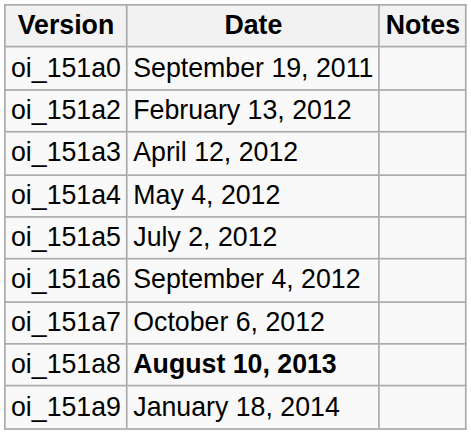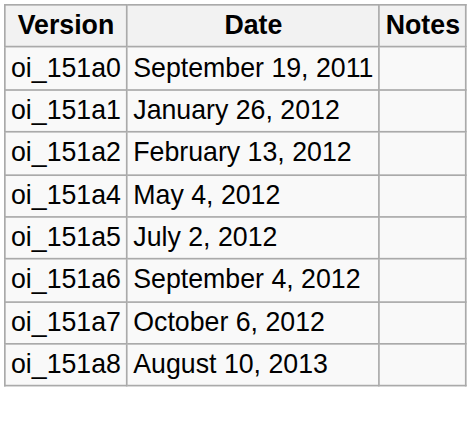+ row: oi_151a1 | January 26, 2012
- row: oi_151a3 | April 12, 2012
oi_151a8 | Date: bold -> normal
- row: oi_151a9 | January 18, 2014
